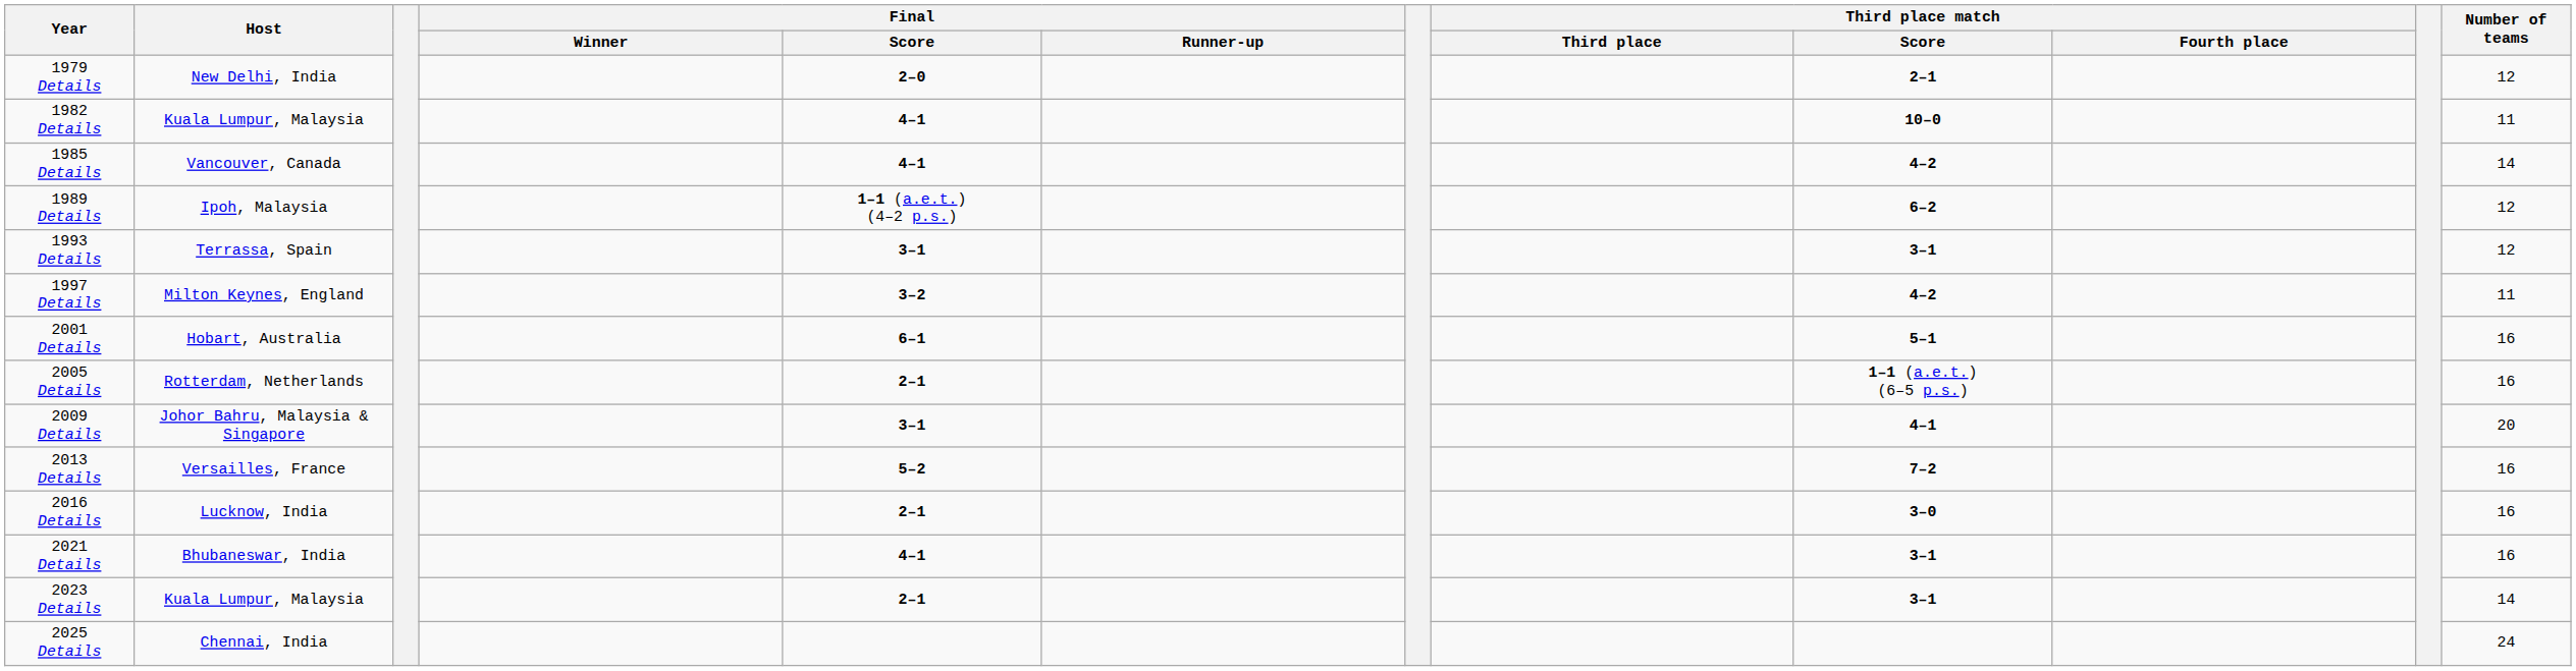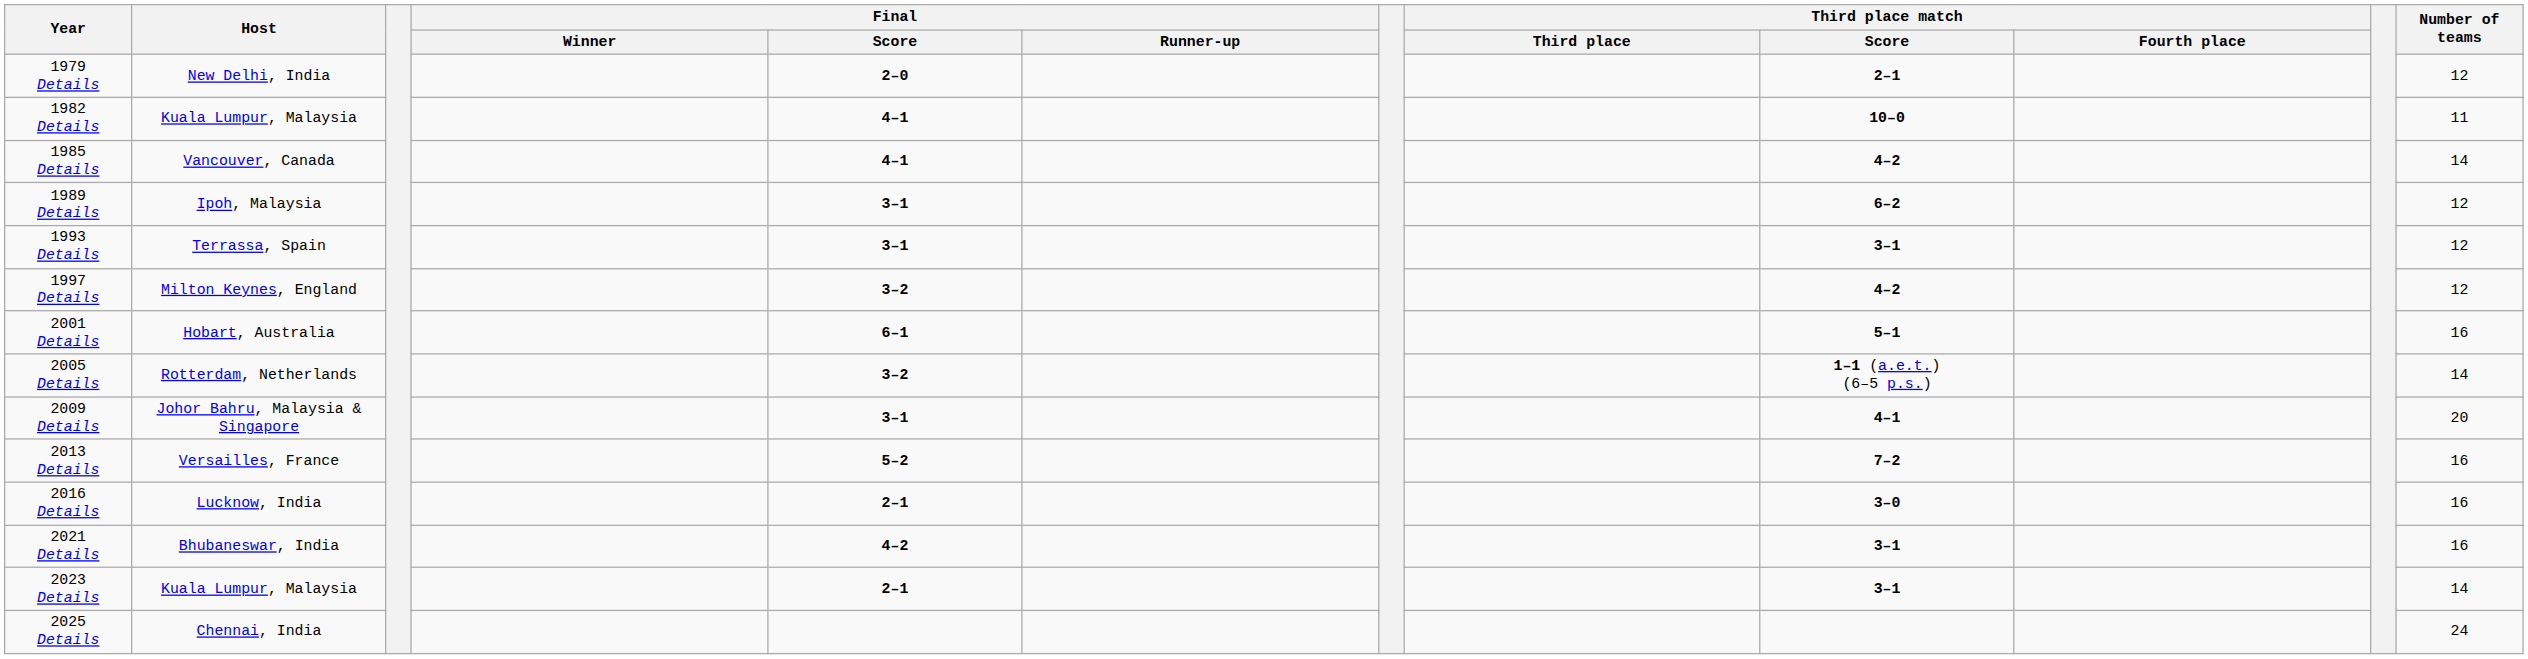1989 Details | Final / Score: 1–1 (a.e.t.) (4–2 p.s.) -> 3–1
1997 Details | Number of teams: 11 -> 12
2005 Details | Final / Score: 2–1 -> 3–2
2005 Details | Number of teams: 16 -> 14
2021 Details | Final / Score: 4–1 -> 4–2
